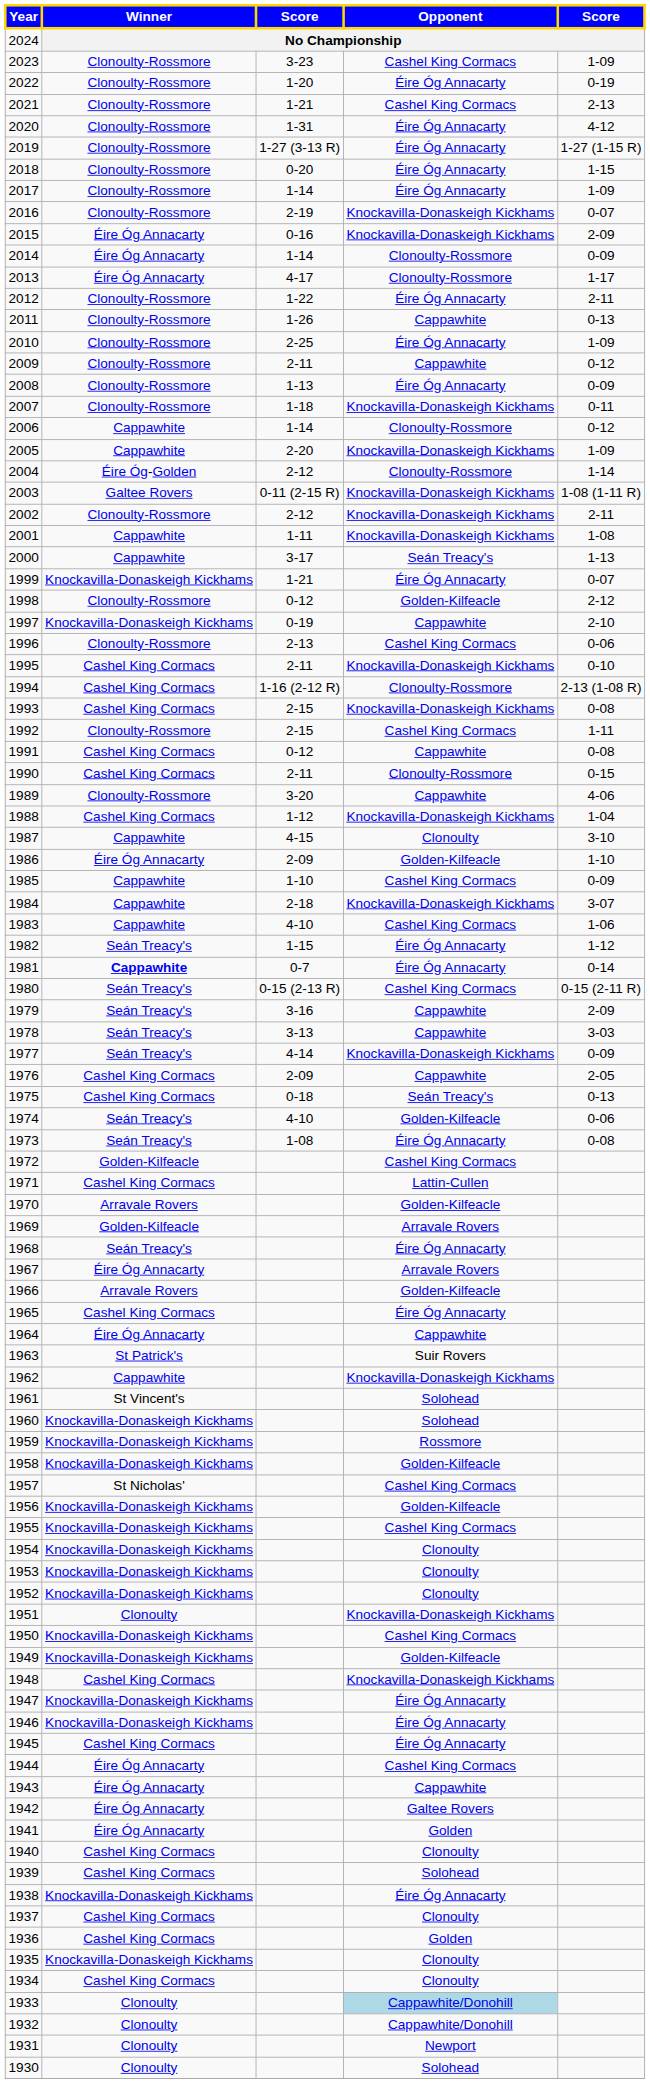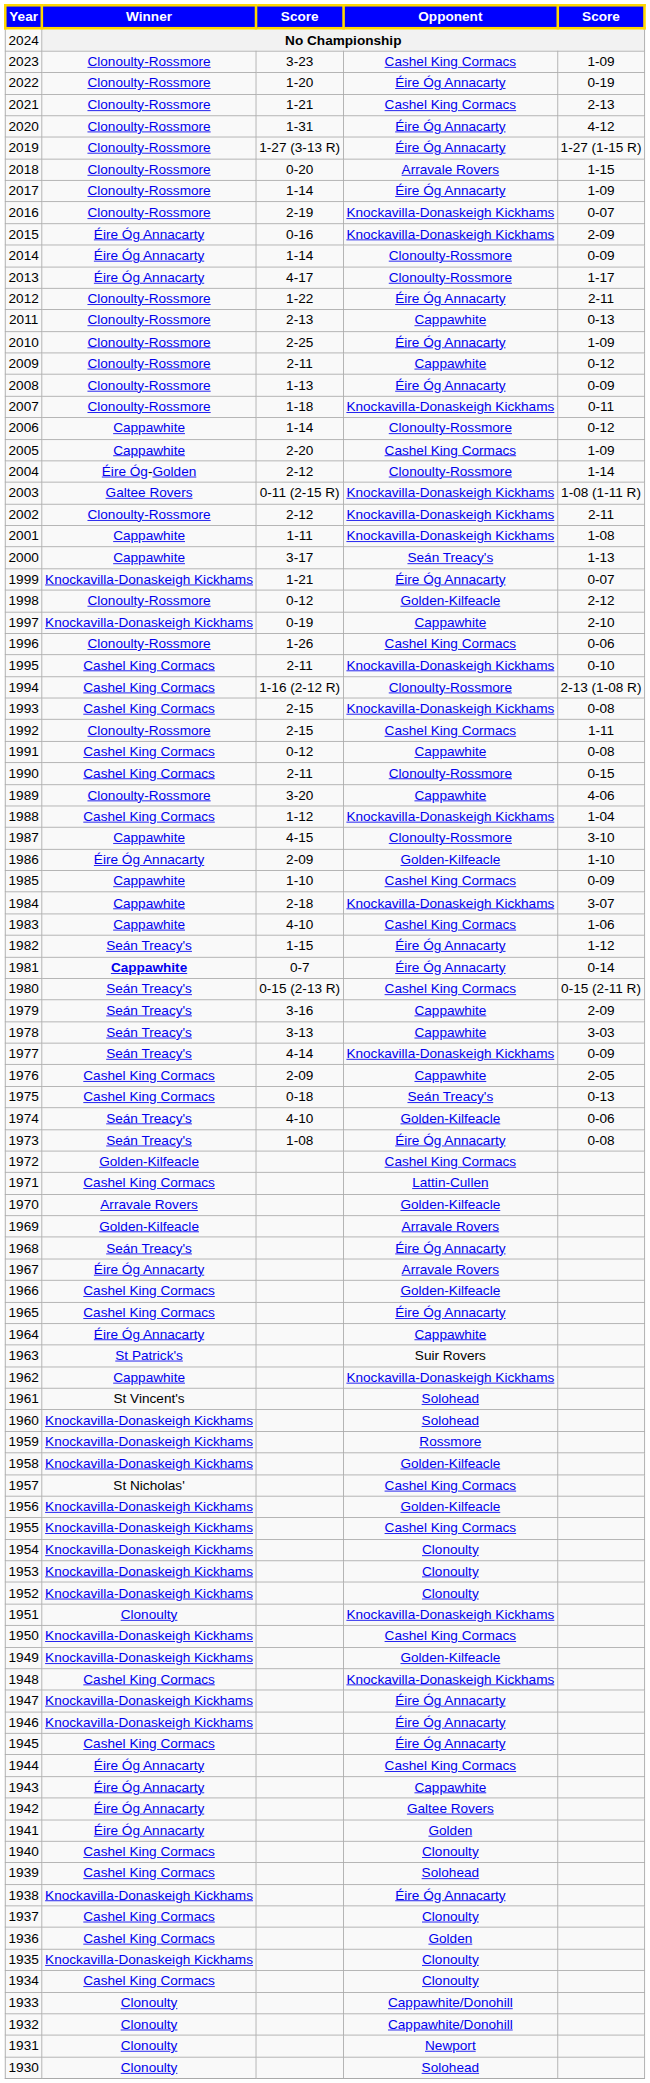2018 | Opponent: Éire Óg Annacarty -> Arravale Rovers
2011 | column 3: 1-26 -> 2-13
2005 | Opponent: Knockavilla-Donaskeigh Kickhams -> Cashel King Cormacs
1996 | column 3: 2-13 -> 1-26
1987 | Opponent: Clonoulty -> Clonoulty-Rossmore
1966 | Winner: Arravale Rovers -> Cashel King Cormacs
1933 | Opponent: lightblue background -> no background
